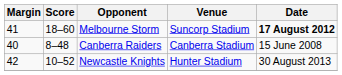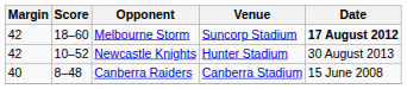Melbourne Storm | Margin: 41 -> 42
rows swapped: Newcastle Knights <-> Canberra Raiders
